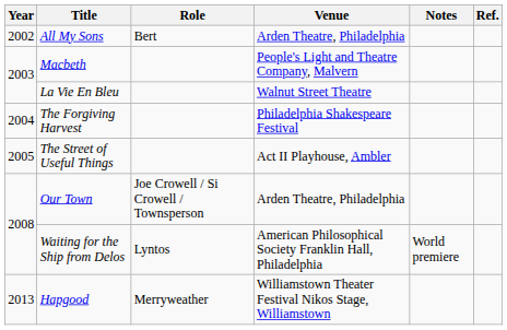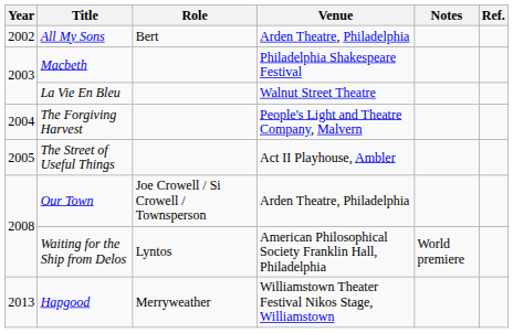Macbeth | Venue: People's Light and Theatre Company, Malvern -> Philadelphia Shakespeare Festival
The Forgiving Harvest | Venue: Philadelphia Shakespeare Festival -> People's Light and Theatre Company, Malvern
